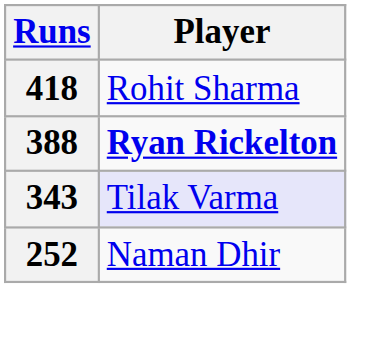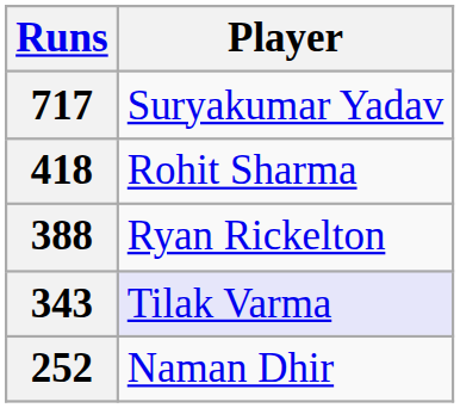+ row: 717 | Suryakumar Yadav
388 | Player: bold -> normal
